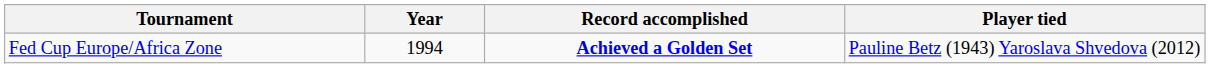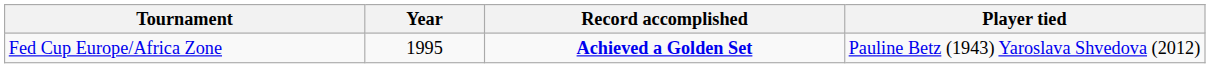Fed Cup Europe/Africa Zone | Year: 1994 -> 1995
